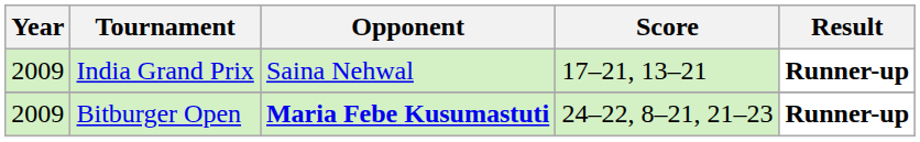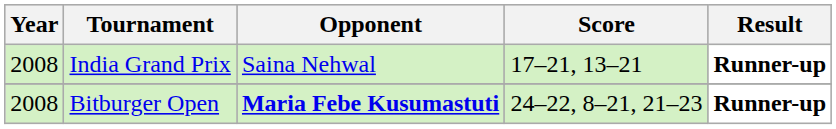India Grand Prix | Year: 2009 -> 2008
Bitburger Open | Year: 2009 -> 2008
